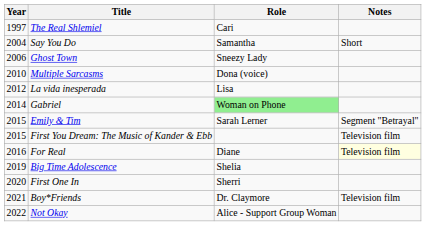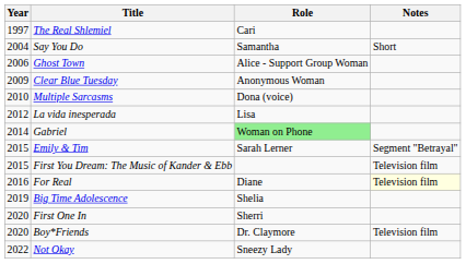Ghost Town | Role: Sneezy Lady -> Alice - Support Group Woman
+ row: 2009 | Clear Blue Tuesday | Anonymous Woman
Boy*Friends | Year: 2021 -> 2020
Not Okay | Role: Alice - Support Group Woman -> Sneezy Lady
